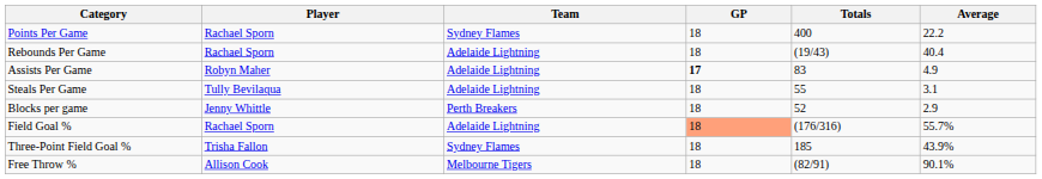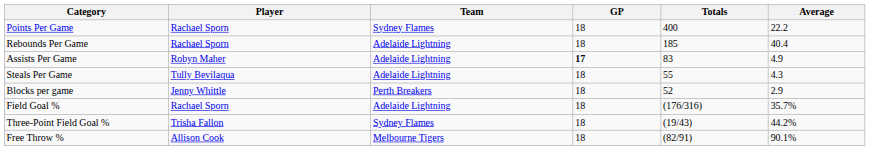Rebounds Per Game | Totals: (19/43) -> 185
Steals Per Game | Average: 3.1 -> 4.3
Field Goal % | GP: lightsalmon background -> no background
Field Goal % | Average: 55.7% -> 35.7%
Three-Point Field Goal % | Totals: 185 -> (19/43)
Three-Point Field Goal % | Average: 43.9% -> 44.2%
